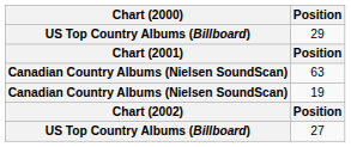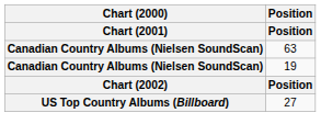- row: US Top Country Albums (Billboard) | 29
